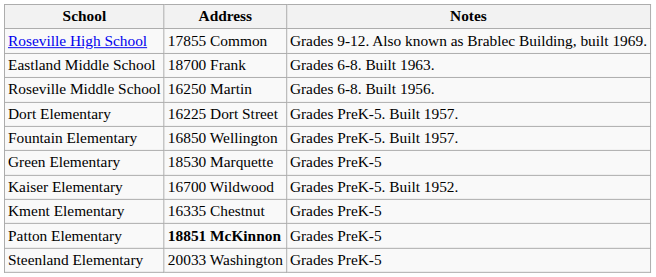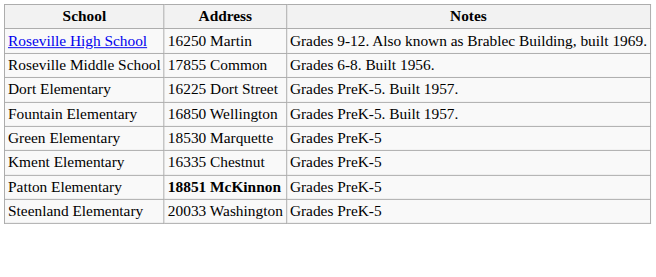Roseville High School | Address: 17855 Common -> 16250 Martin
- row: Eastland Middle School | 18700 Frank | Grades 6-8. Built 1963.
Roseville Middle School | Address: 16250 Martin -> 17855 Common
- row: Kaiser Elementary | 16700 Wildwood | Grades PreK-5. Built 1952.
